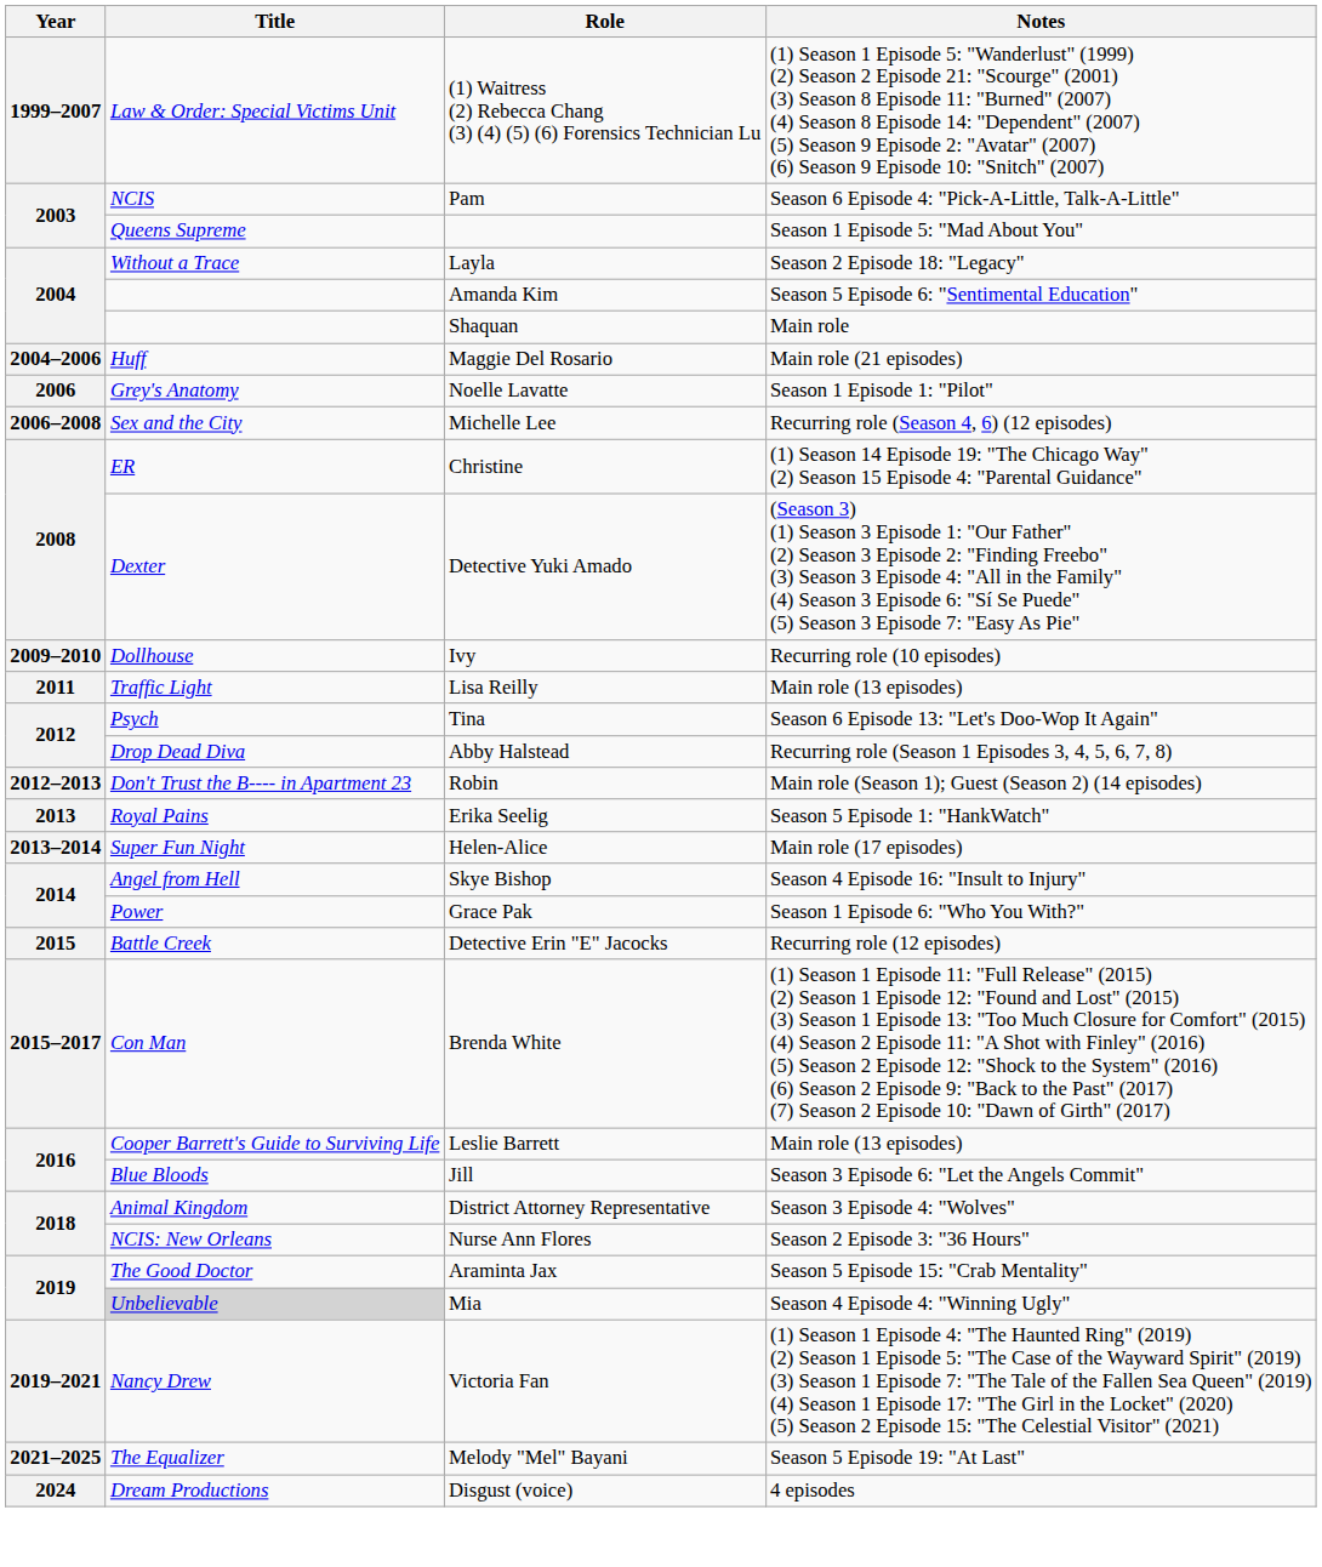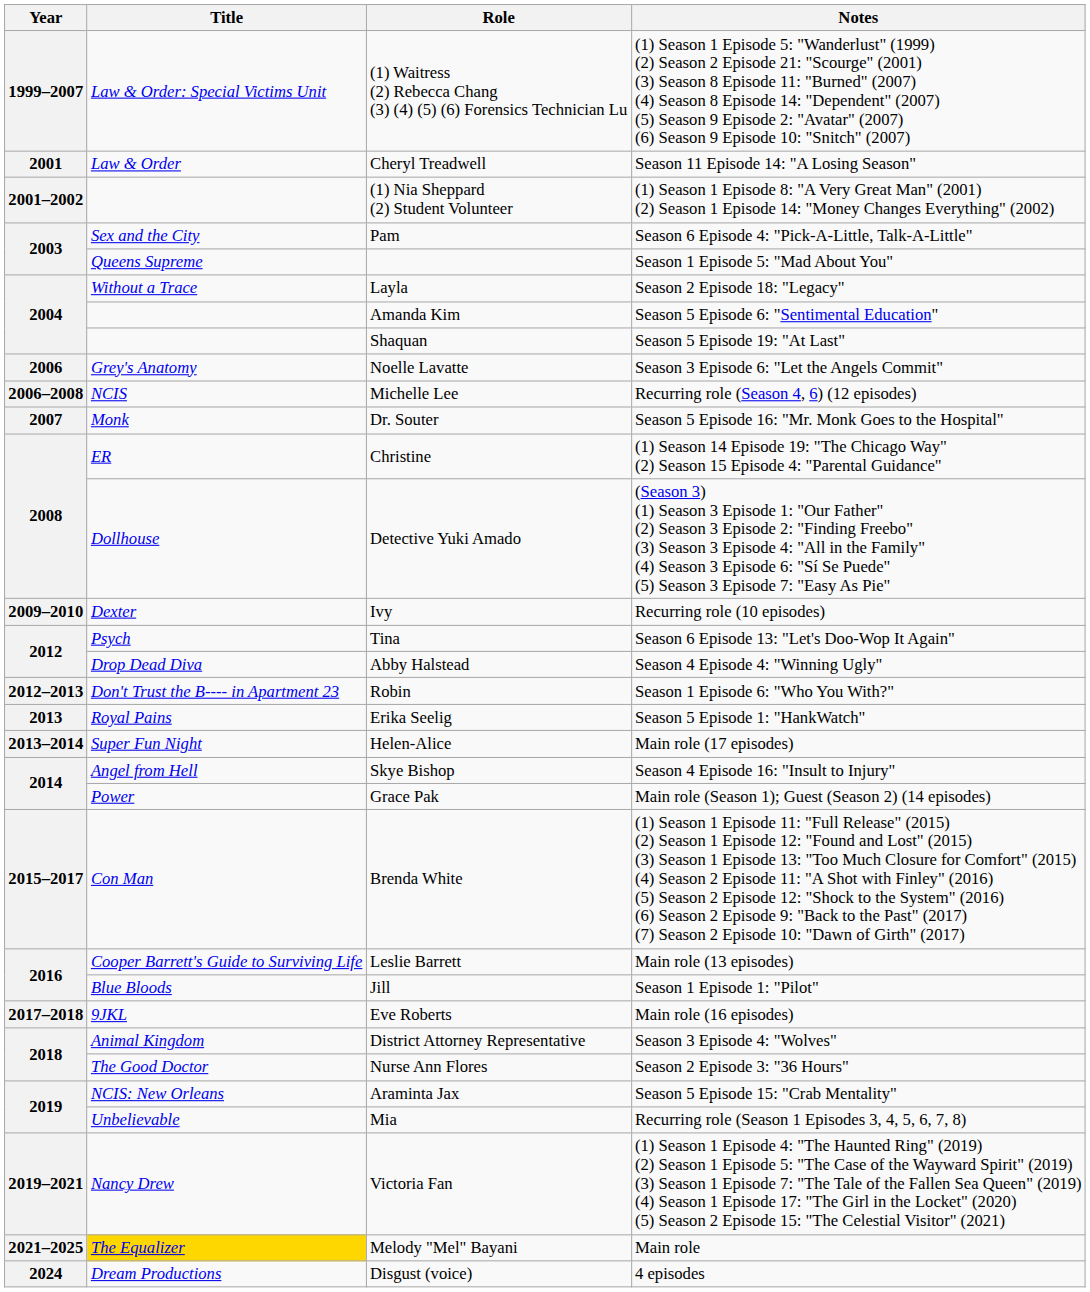+ row: 2001 | Law & Order | Cheryl Treadwell | Season 11 Episode 14: "A Losing Season"
+ row: 2001–2002 | (1) Nia Sheppard (2) Student Volunteer | (1) Season 1 Episode 8: "A Very Great Man" (2001) (2) Season 1 Episode 14: "Money Changes Everything" (2002)
Pam | Title: NCIS -> Sex and the City
Shaquan | Notes: Main role -> Season 5 Episode 19: "At Last"
- row: 2004–2006 | Huff | Maggie Del Rosario | Main role (21 episodes)
Noelle Lavatte | Notes: Season 1 Episode 1: "Pilot" -> Season 3 Episode 6: "Let the Angels Commit"
Michelle Lee | Title: Sex and the City -> NCIS
+ row: 2007 | Monk | Dr. Souter | Season 5 Episode 16: "Mr. Monk Goes to the Hospital"
Detective Yuki Amado | Title: Dexter -> Dollhouse
Ivy | Title: Dollhouse -> Dexter
- row: 2011 | Traffic Light | Lisa Reilly | Main role (13 episodes)
Abby Halstead | Notes: Recurring role (Season 1 Episodes 3, 4, 5, 6, 7, 8) -> Season 4 Episode 4: "Winning Ugly"
Robin | Notes: Main role (Season 1); Guest (Season 2) (14 episodes) -> Season 1 Episode 6: "Who You With?"
Grace Pak | Notes: Season 1 Episode 6: "Who You With?" -> Main role (Season 1); Guest (Season 2) (14 episodes)
- row: 2015 | Battle Creek | Detective Erin "E" Jacocks | Recurring role (12 episodes)
Jill | Notes: Season 3 Episode 6: "Let the Angels Commit" -> Season 1 Episode 1: "Pilot"
+ row: 2017–2018 | 9JKL | Eve Roberts | Main role (16 episodes)
Nurse Ann Flores | Title: NCIS: New Orleans -> The Good Doctor
Araminta Jax | Title: The Good Doctor -> NCIS: New Orleans
Mia | Title: lightgrey background -> no background
Mia | Notes: Season 4 Episode 4: "Winning Ugly" -> Recurring role (Season 1 Episodes 3, 4, 5, 6, 7, 8)
Melody "Mel" Bayani | Title: no background -> gold background
Melody "Mel" Bayani | Notes: Season 5 Episode 19: "At Last" -> Main role
